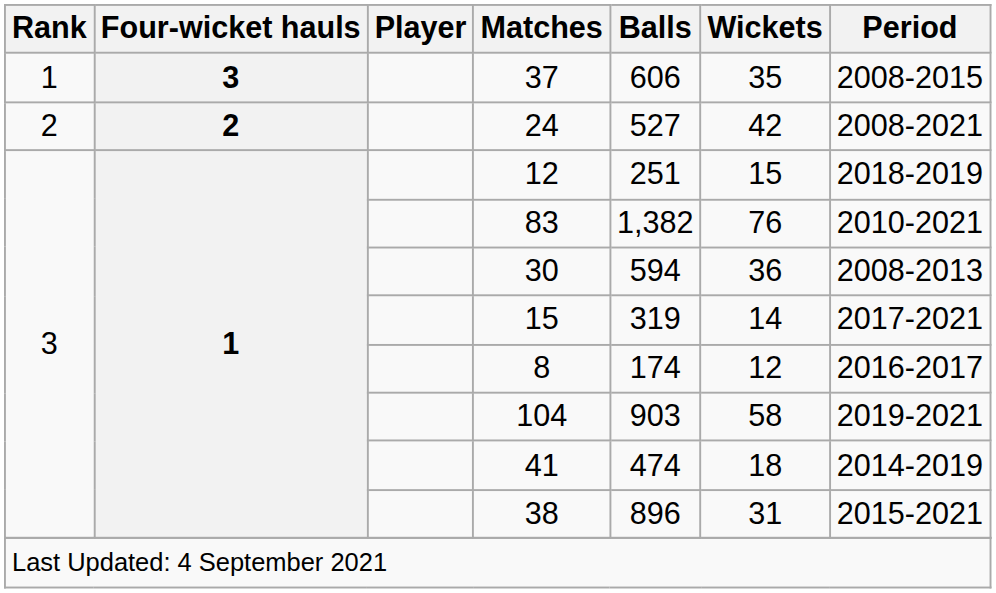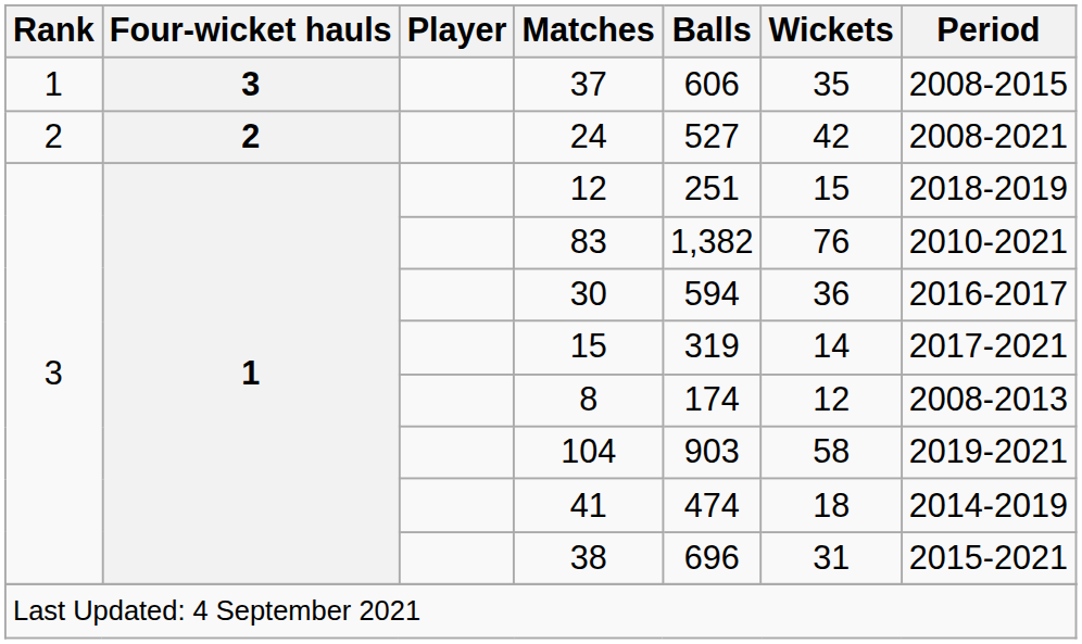30 | Period: 2008-2013 -> 2016-2017
8 | Period: 2016-2017 -> 2008-2013
38 | Balls: 896 -> 696
